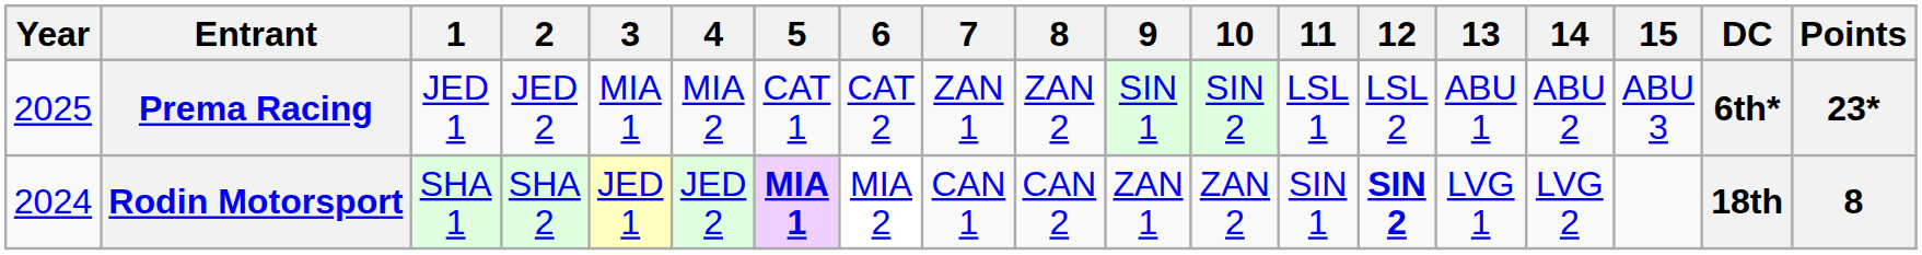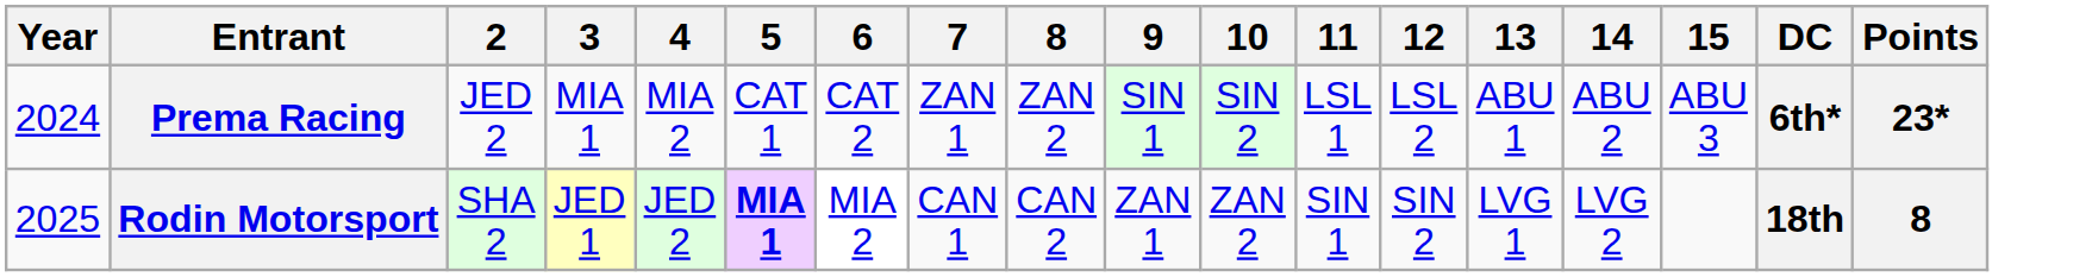- column: 1 | JED 1 | SHA 1
Prema Racing | Year: 2025 -> 2024
Rodin Motorsport | Year: 2024 -> 2025
Rodin Motorsport | 12: bold -> normal
